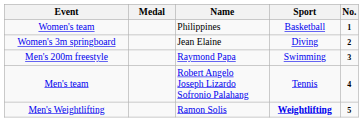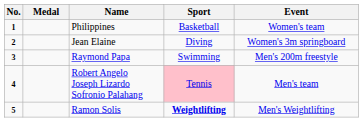columns swapped: No. <-> Event
Robert Angelo Joseph Lizardo Sofronio Palahang | Sport: no background -> pink background
